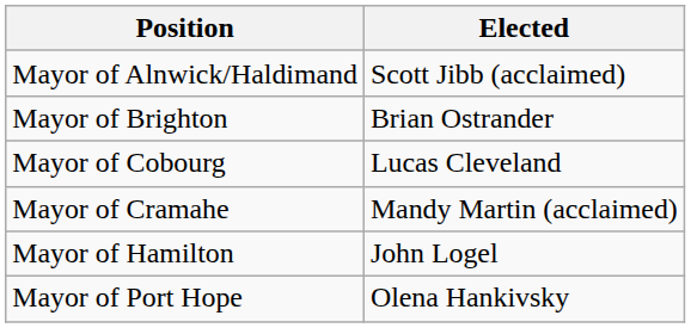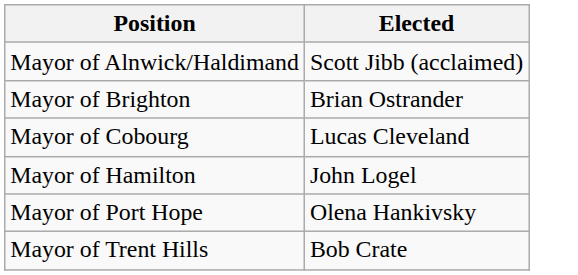- row: Mayor of Cramahe | Mandy Martin (acclaimed)
+ row: Mayor of Trent Hills | Bob Crate
